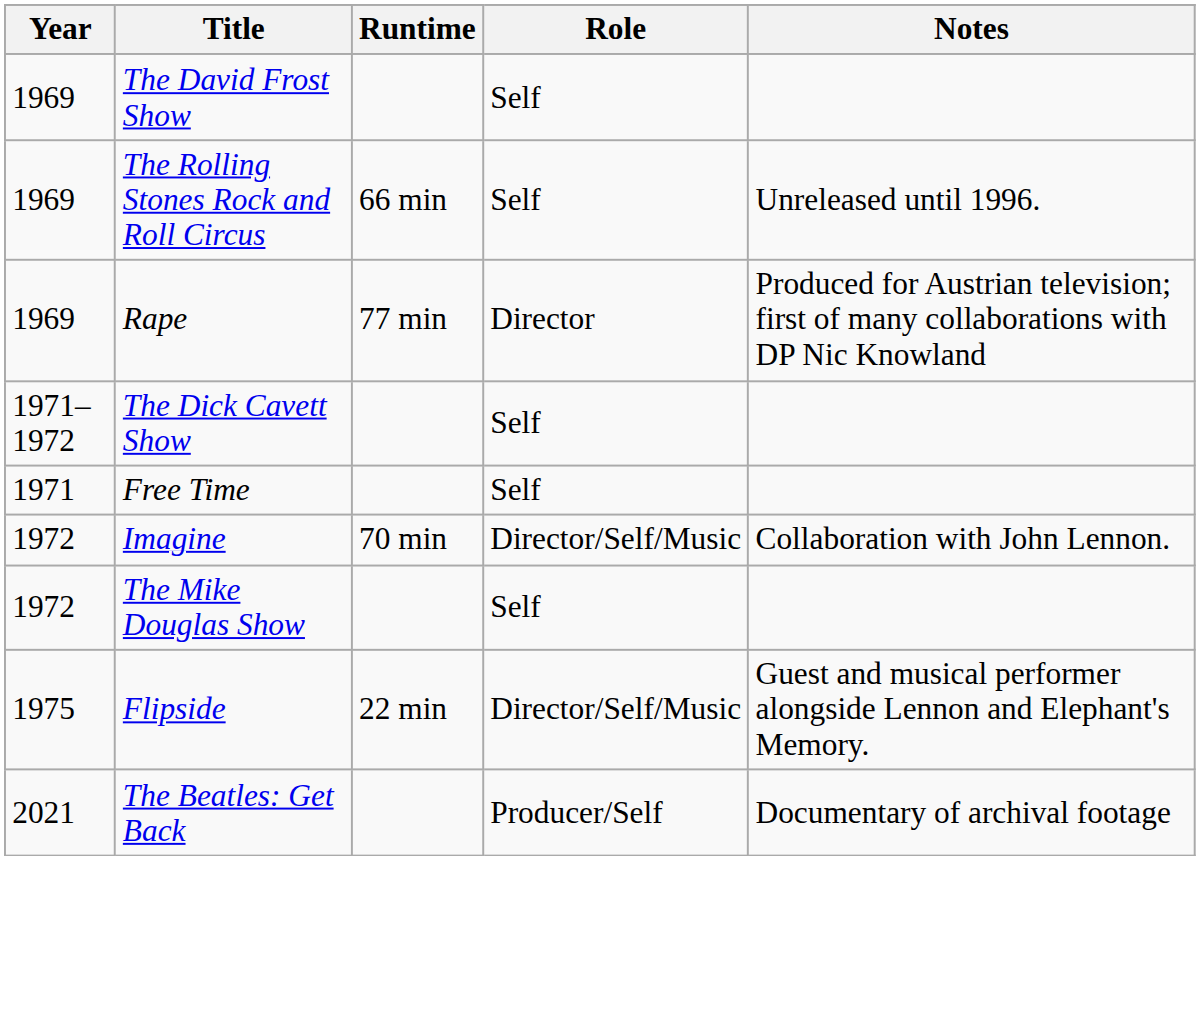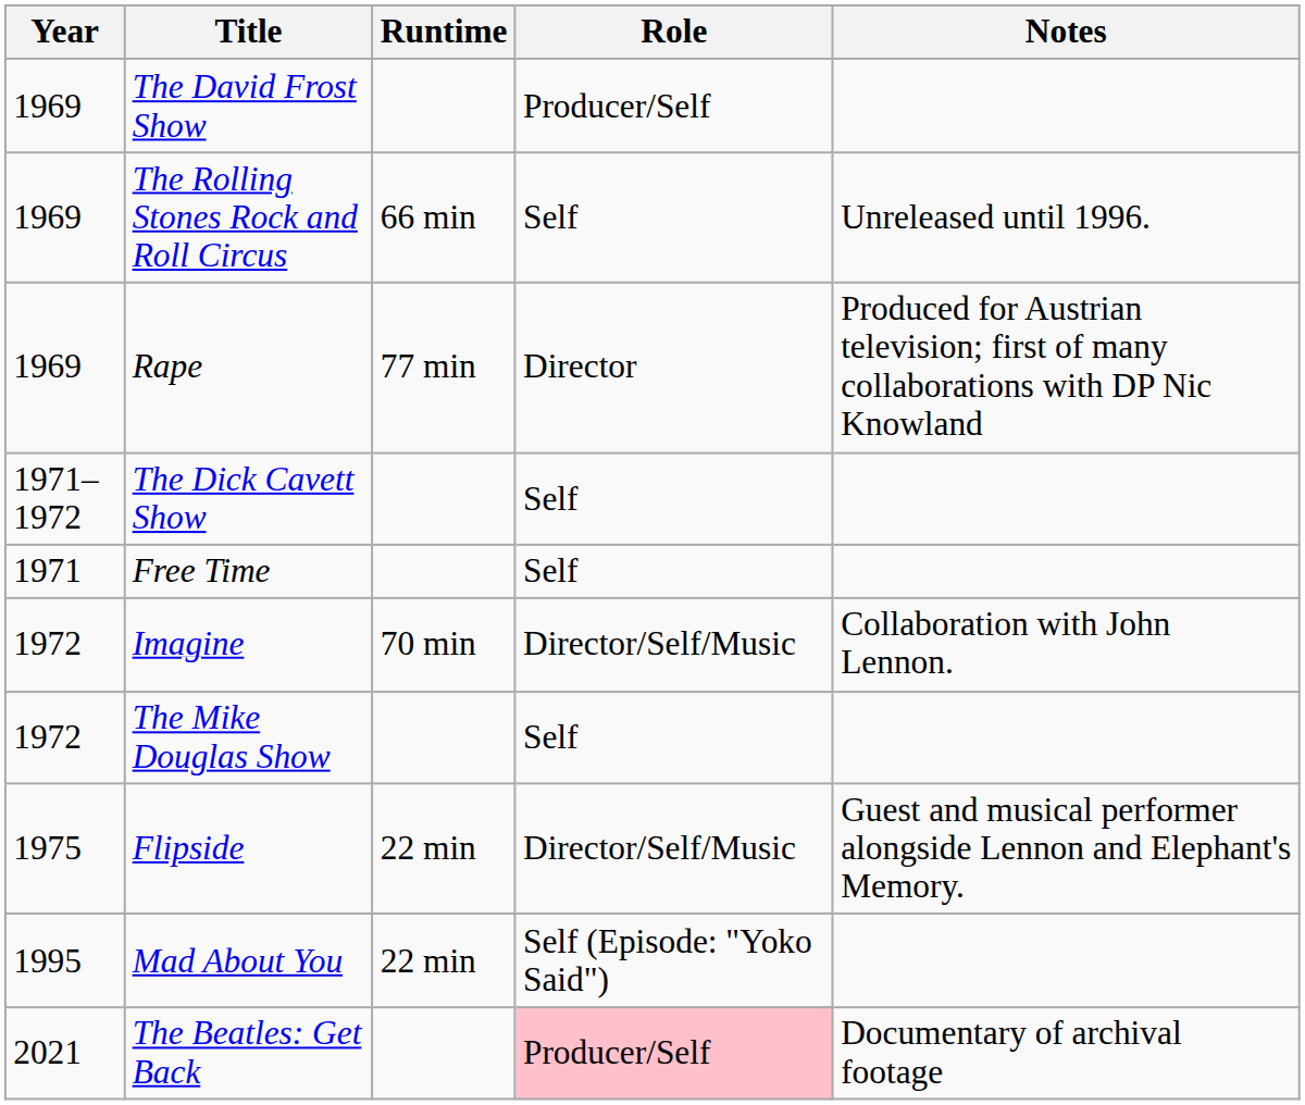The David Frost Show | Role: Self -> Producer/Self
+ row: 1995 | Mad About You | 22 min | Self (Episode: "Yoko Said")
The Beatles: Get Back | Role: no background -> pink background
